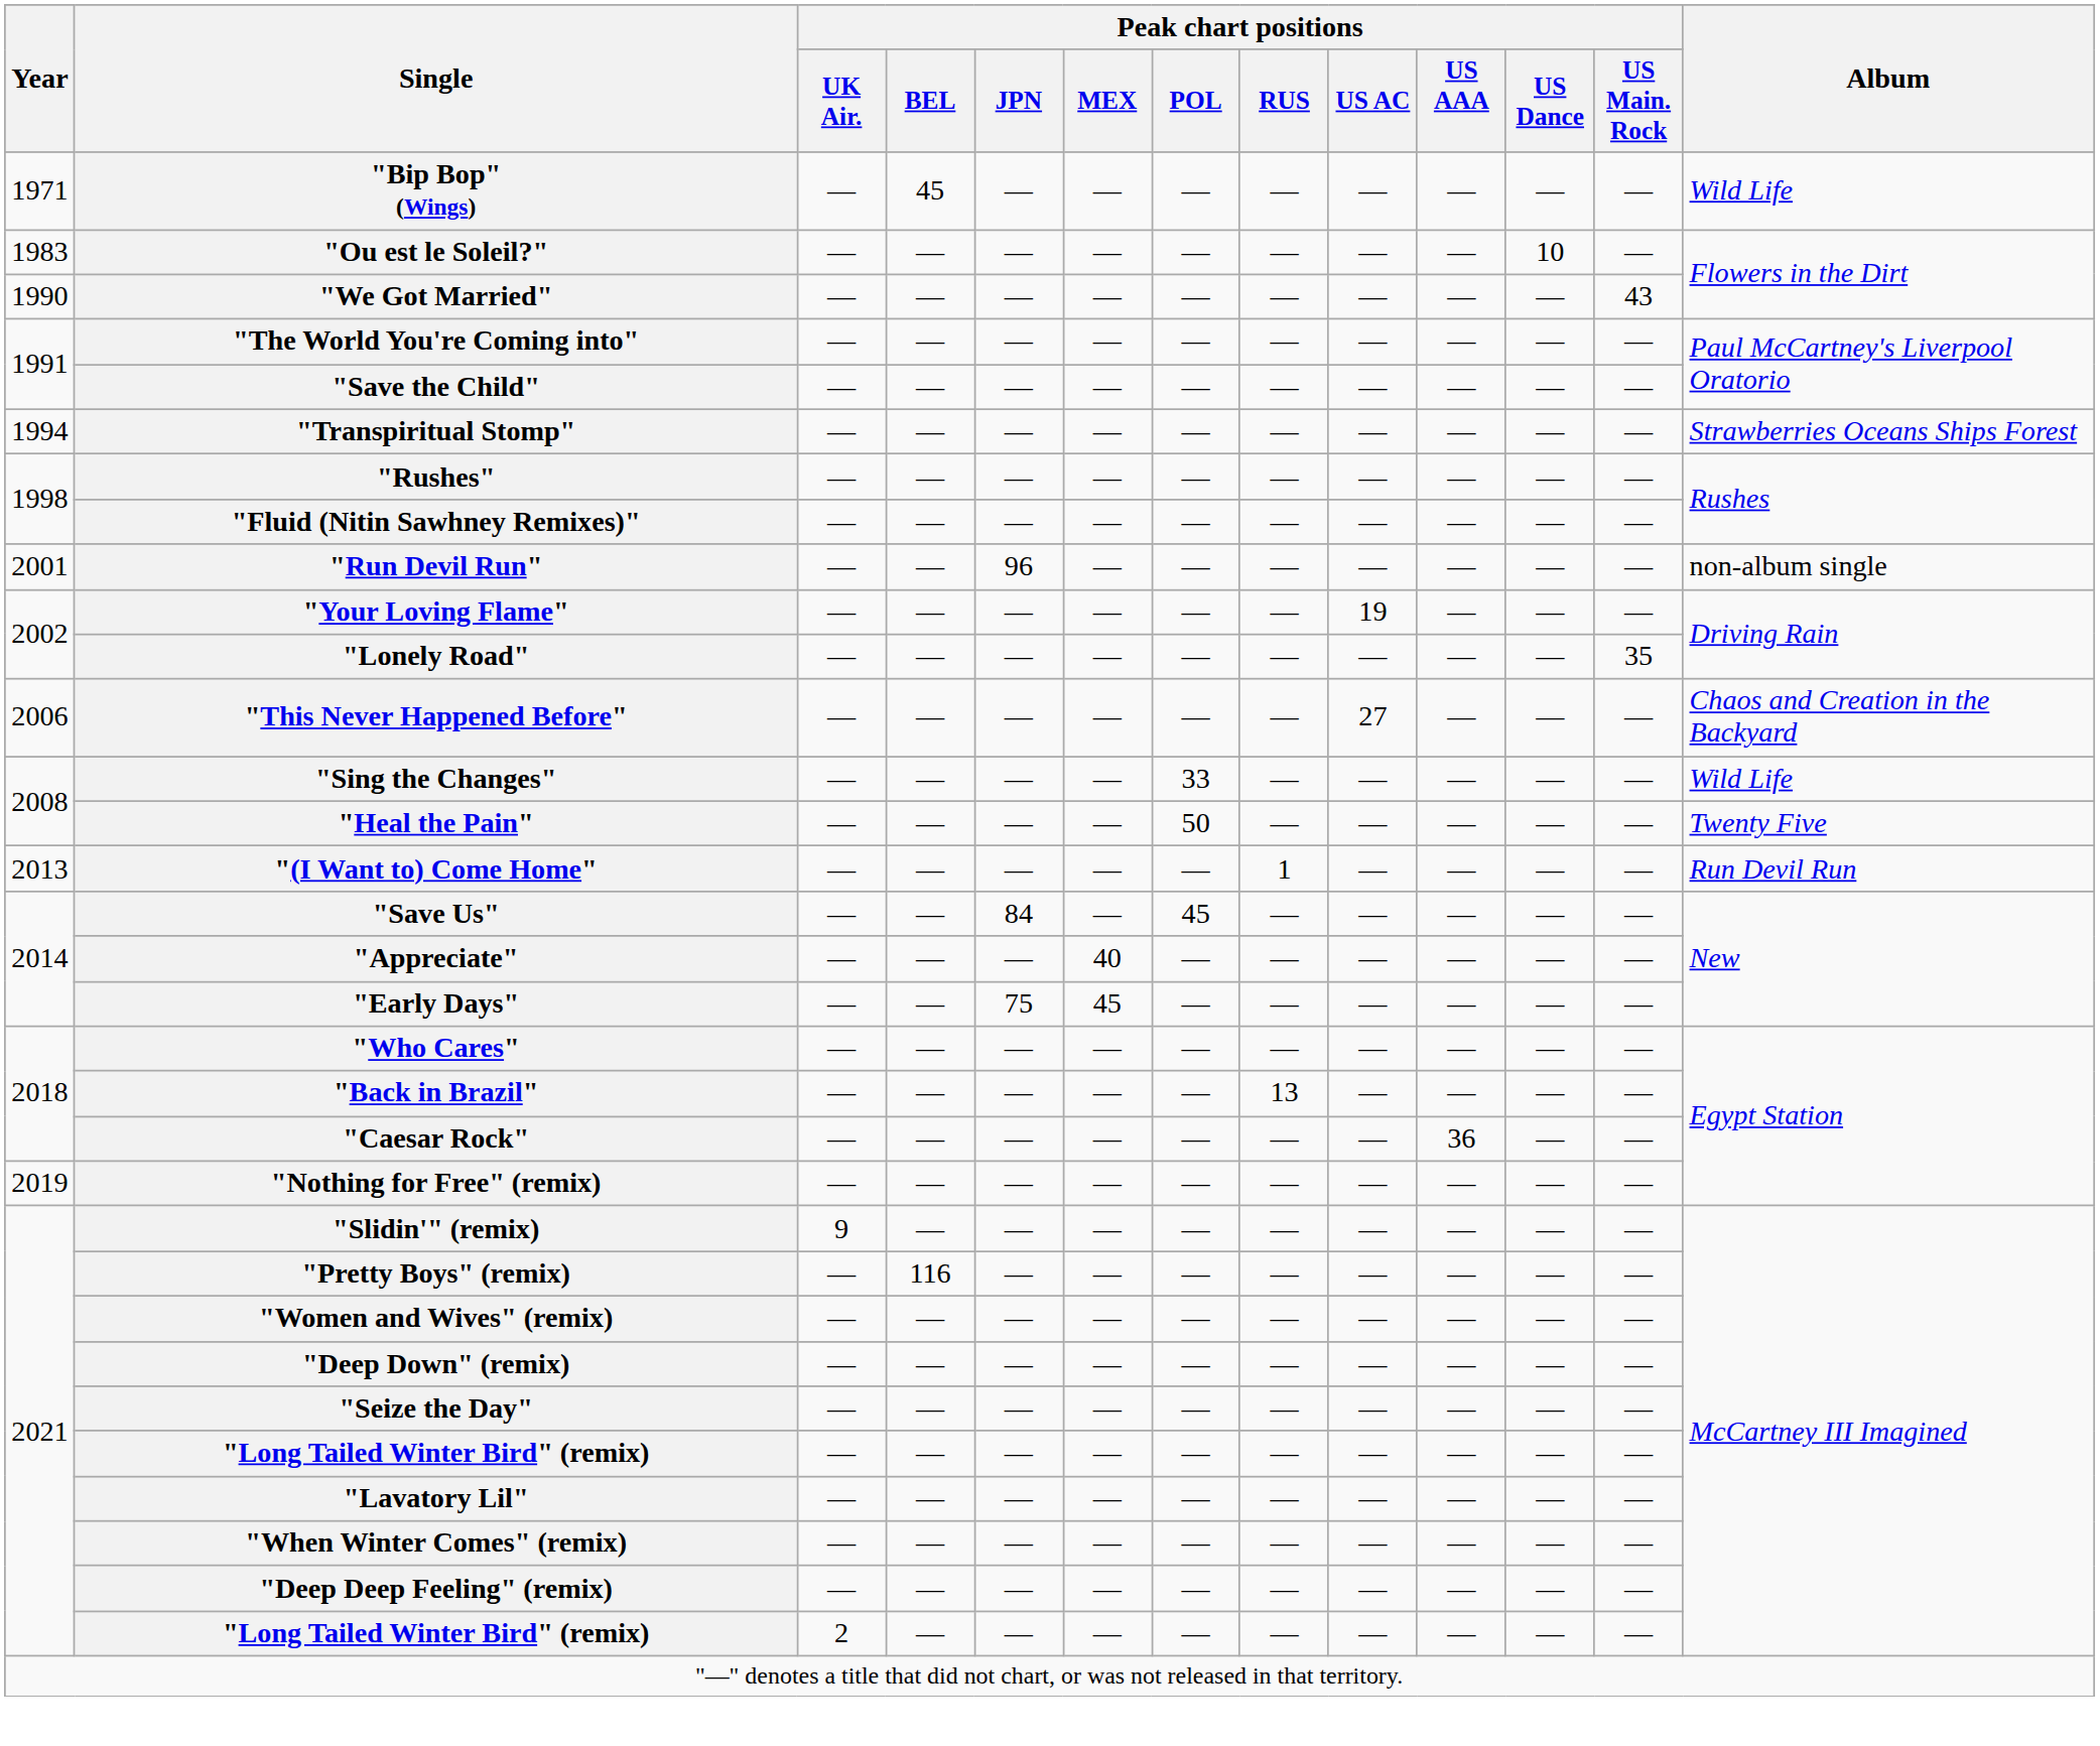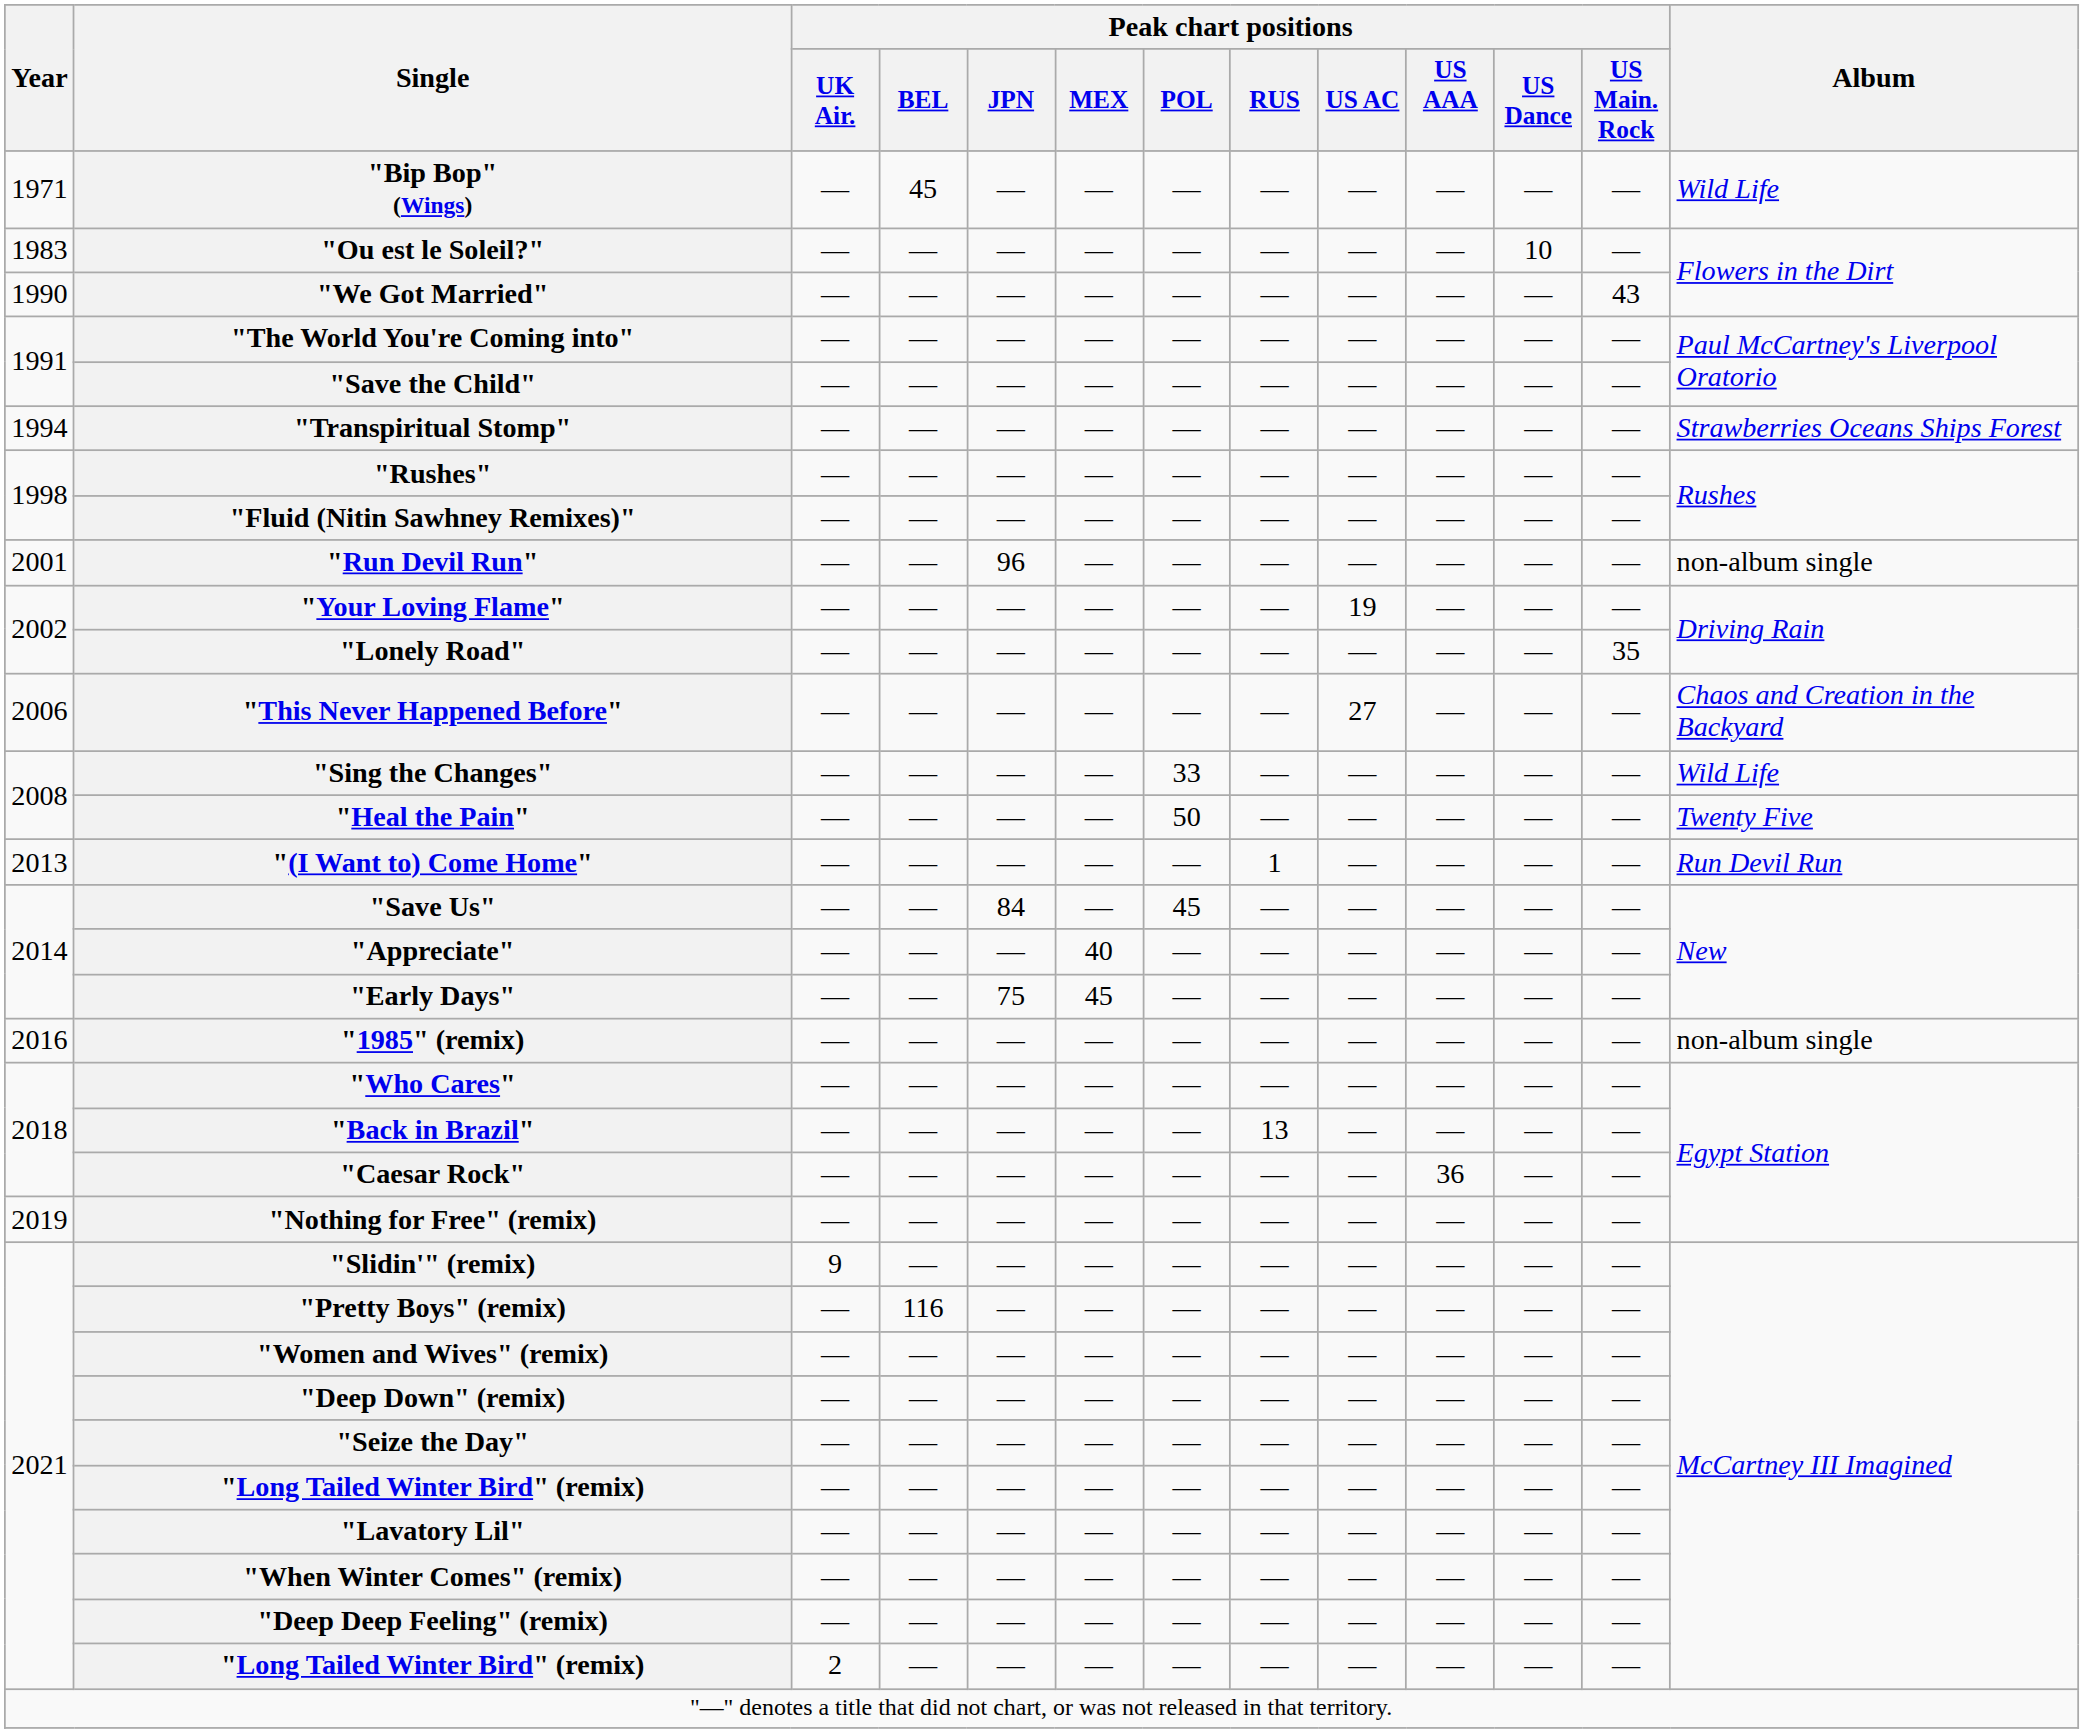+ row: 2016 | "1985" (remix) | — | — | — | — | — | — | — | — | — | — | non-album single
